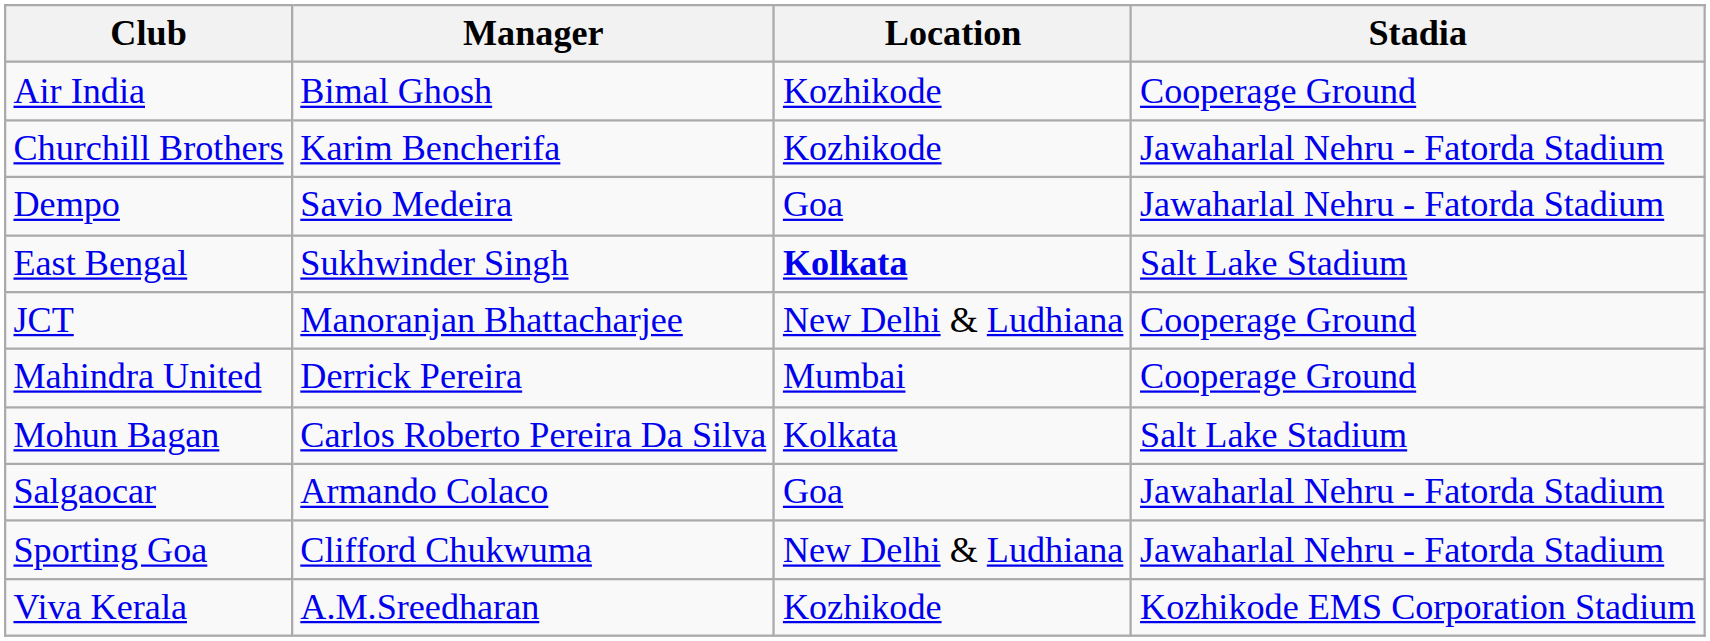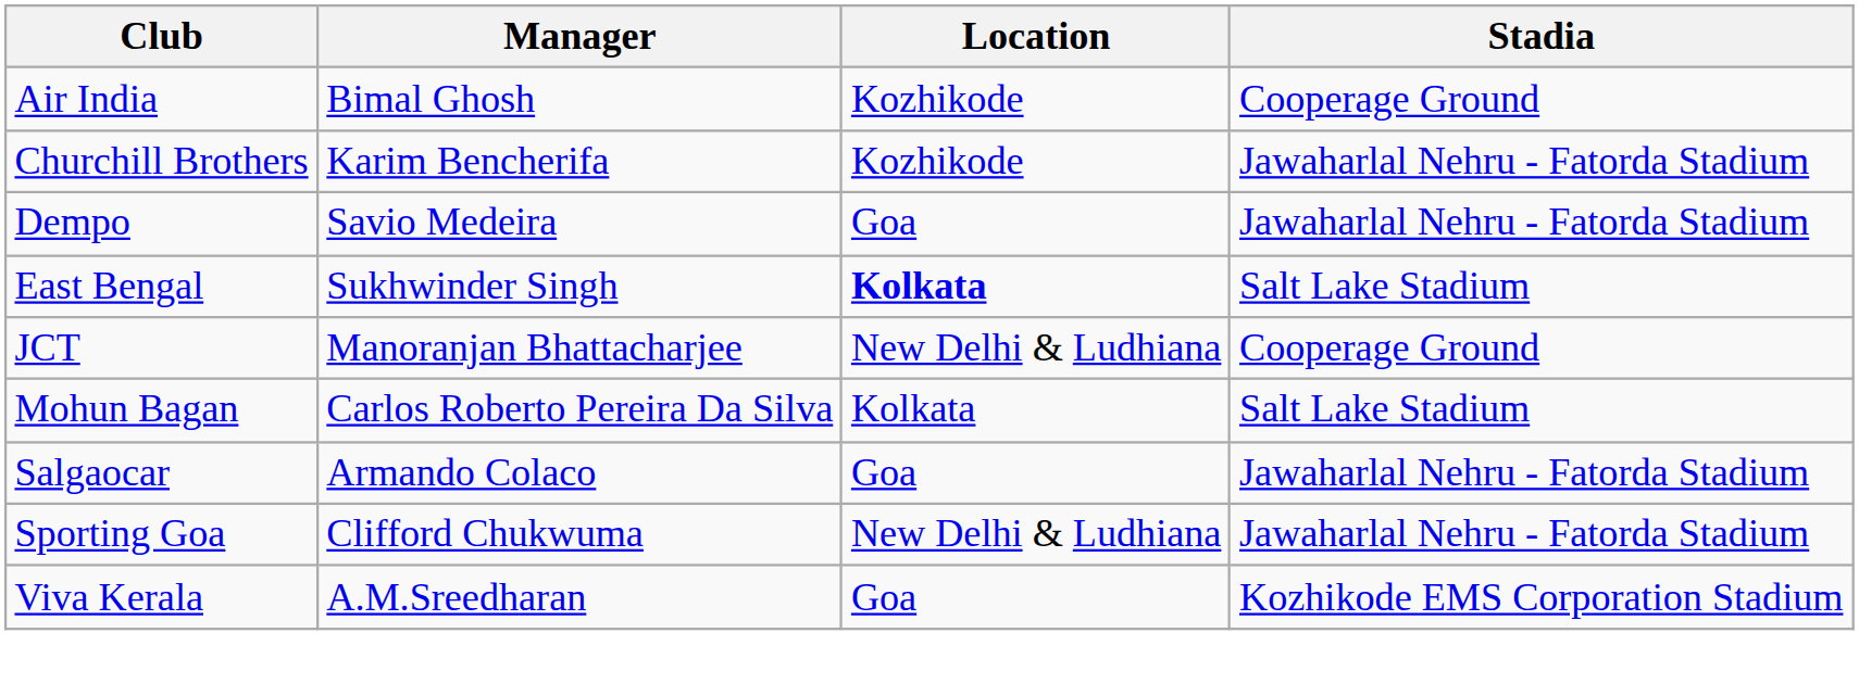- row: Mahindra United | Derrick Pereira | Mumbai | Cooperage Ground
Viva Kerala | Location: Kozhikode -> Goa
